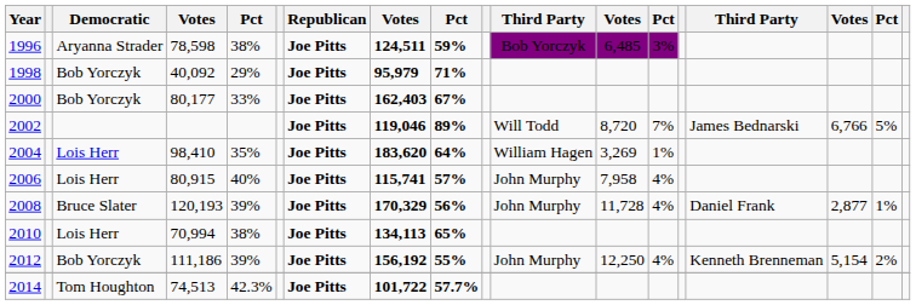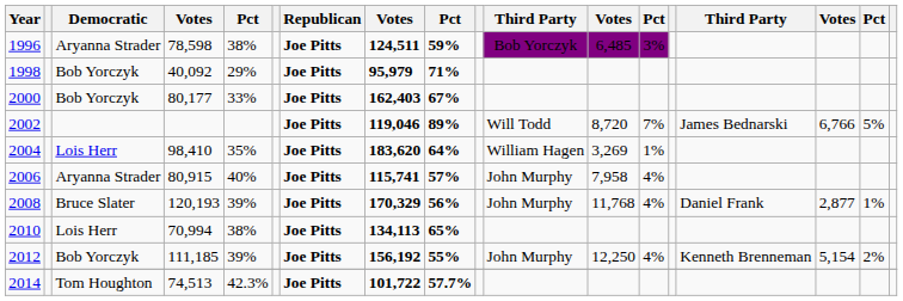2006 | Democratic: Lois Herr -> Aryanna Strader
2008 | column 12: 11,728 -> 11,768
2012 | column 4: 111,186 -> 111,185
